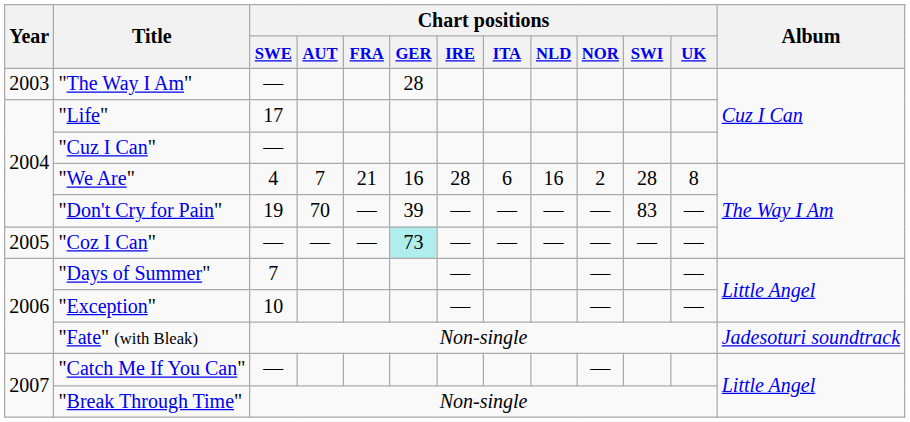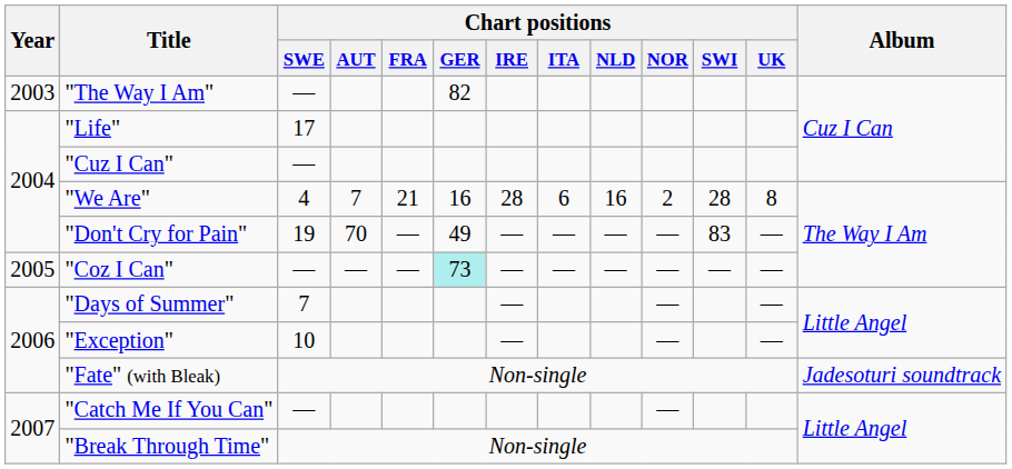"The Way I Am" | Chart positions / GER: 28 -> 82
"Don't Cry for Pain" | Chart positions / GER: 39 -> 49
